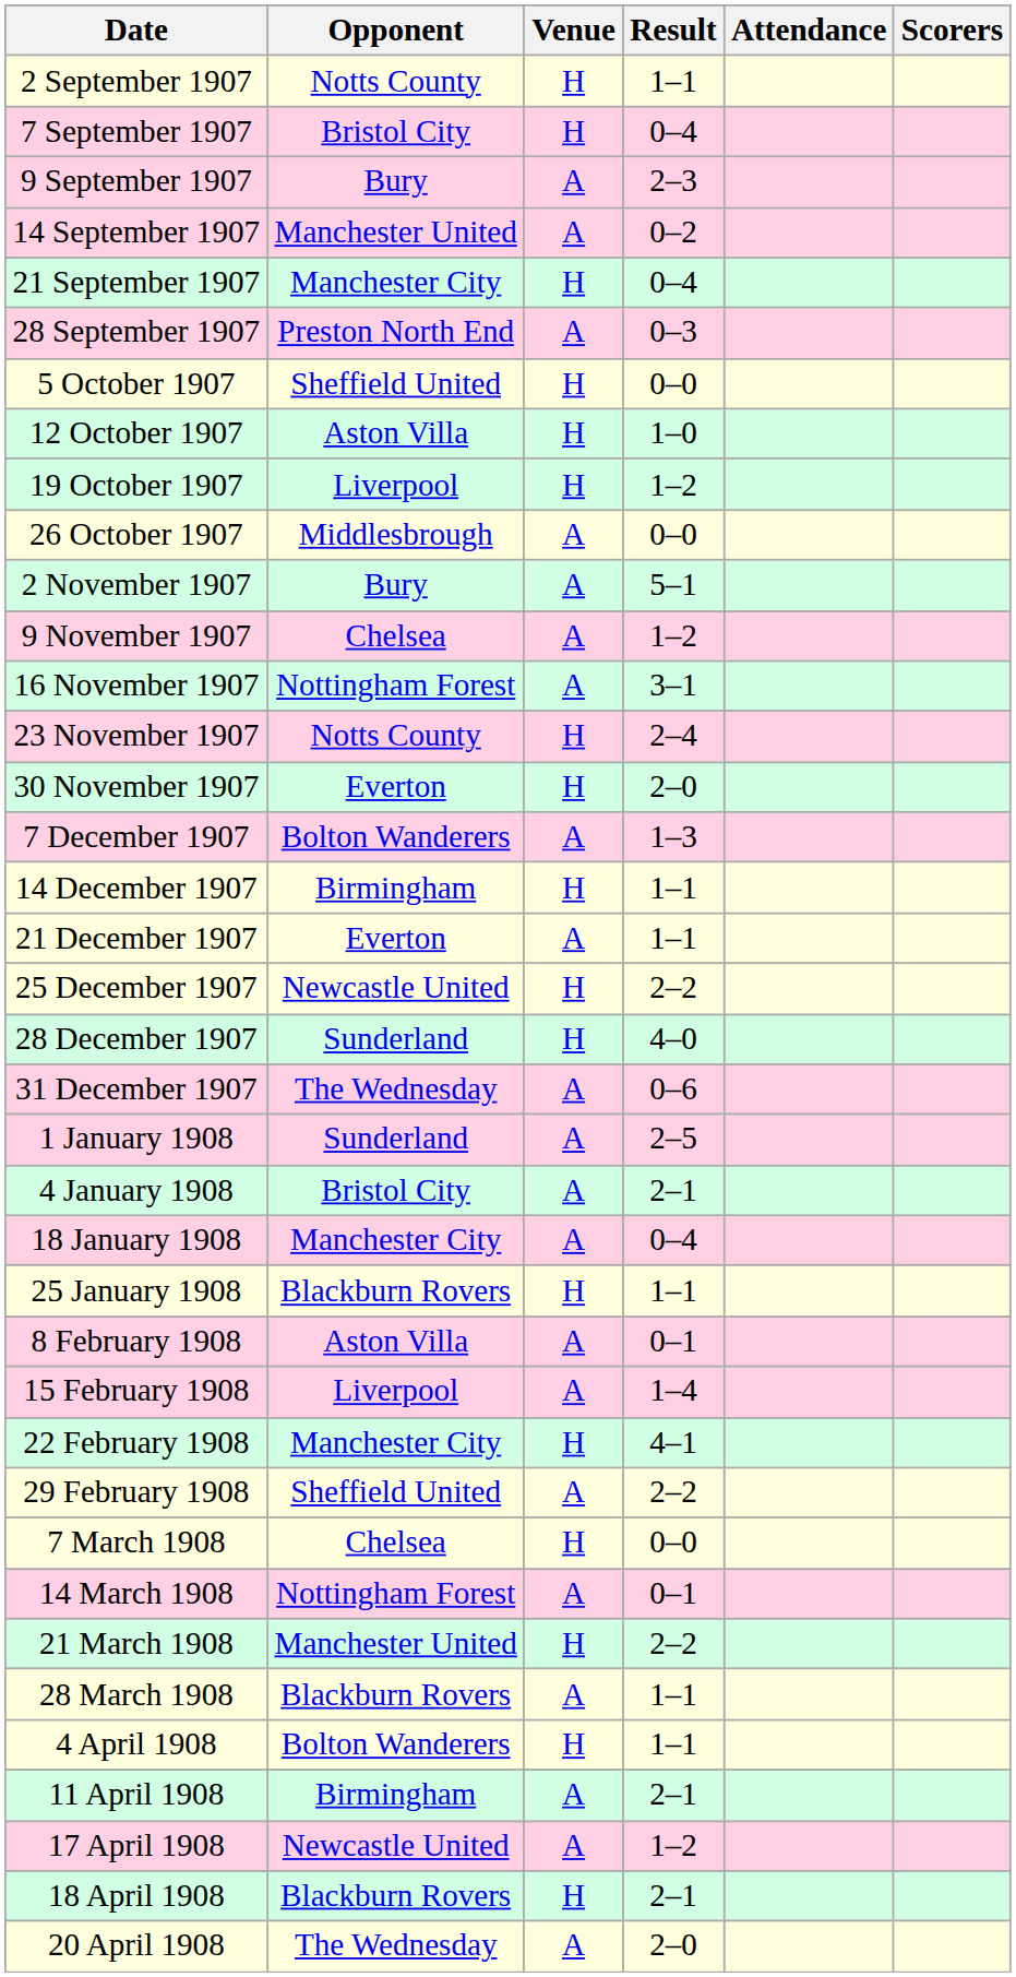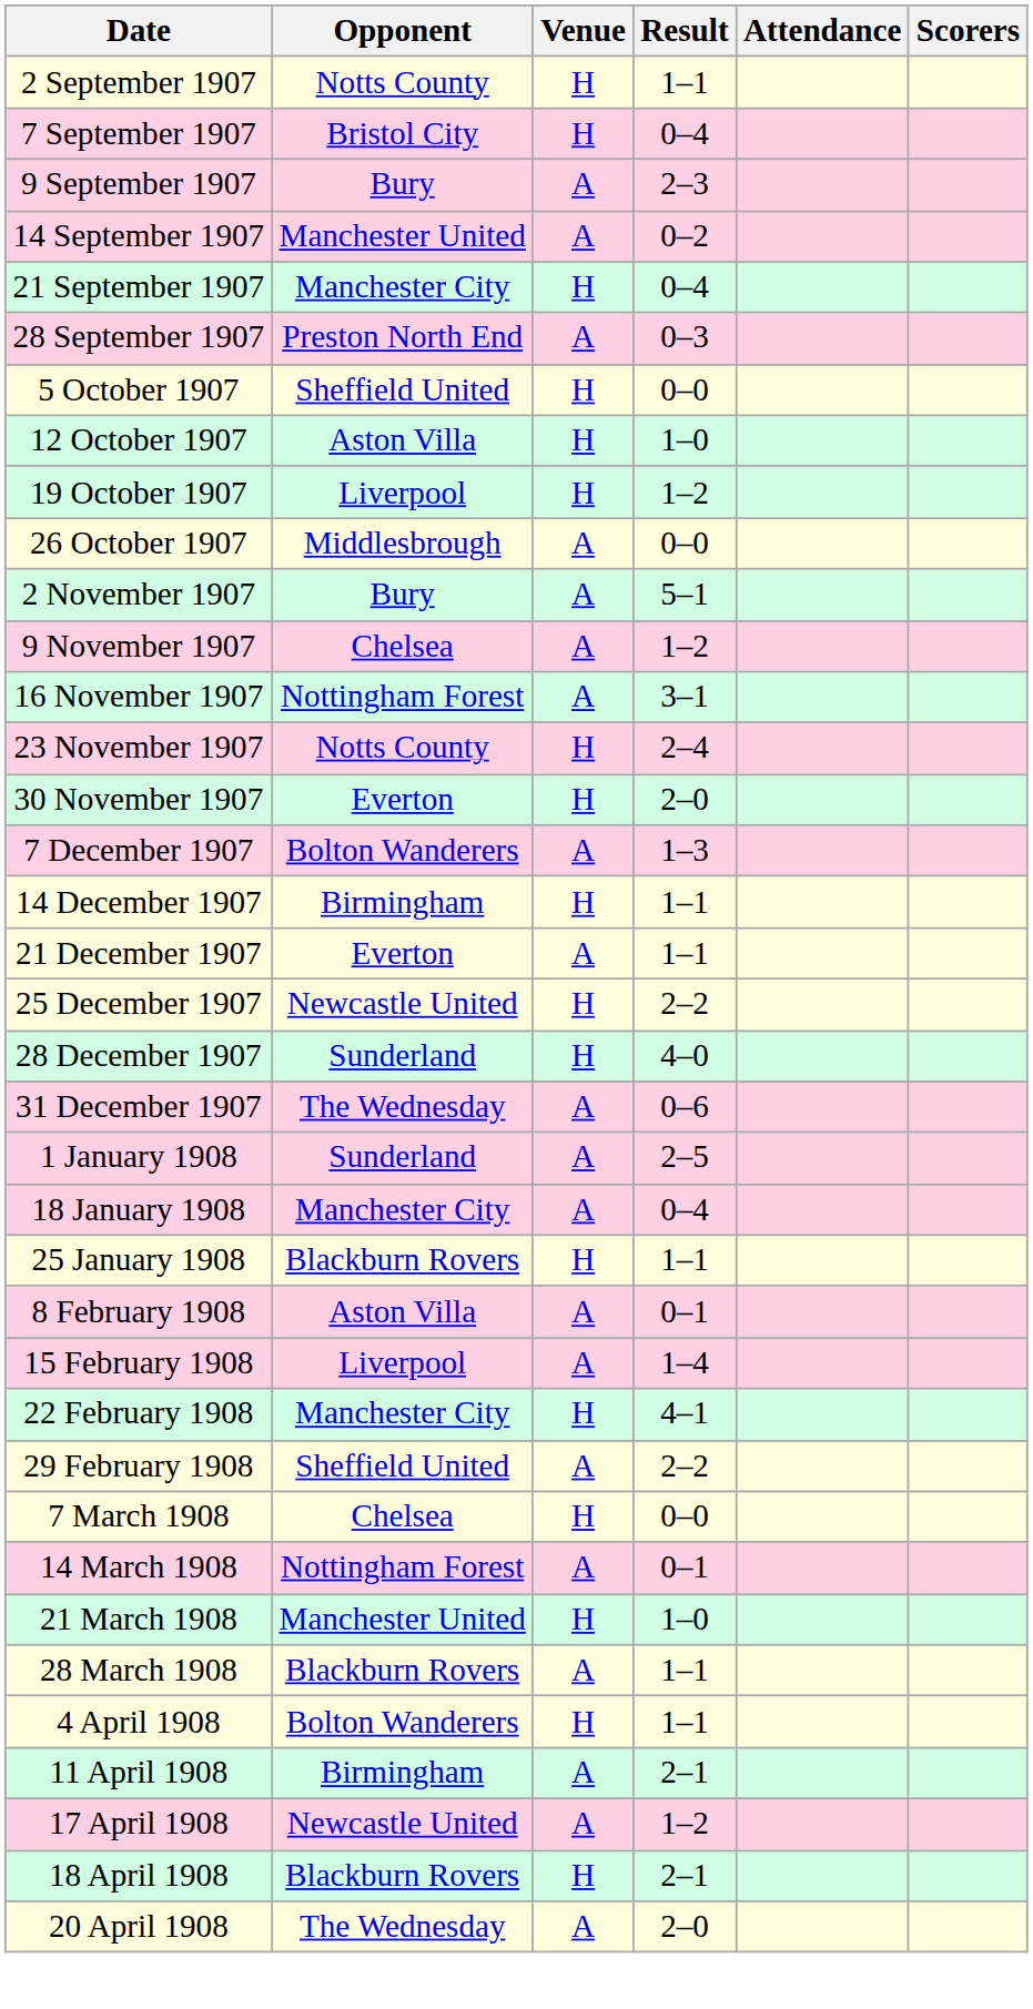- row: 4 January 1908 | Bristol City | A | 2–1
21 March 1908 | Result: 2–2 -> 1–0
